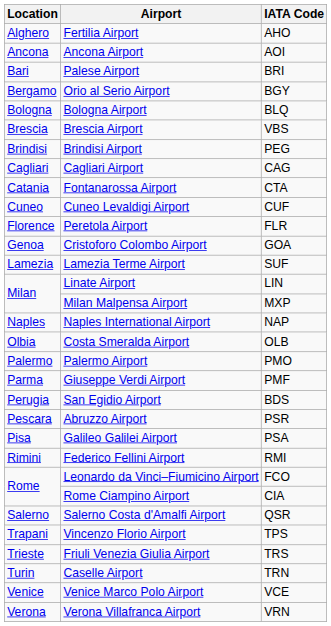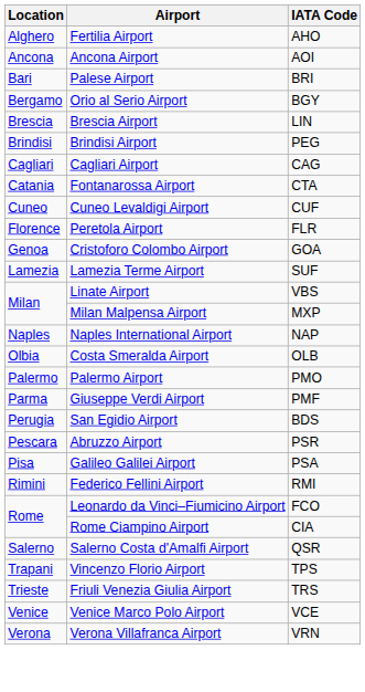- row: Bologna | Bologna Airport | BLQ
Brescia Airport | IATA Code: VBS -> LIN
Linate Airport | IATA Code: LIN -> VBS
- row: Turin | Caselle Airport | TRN
